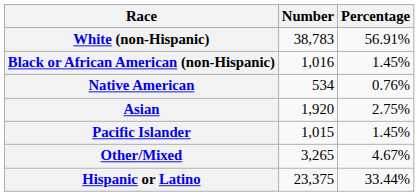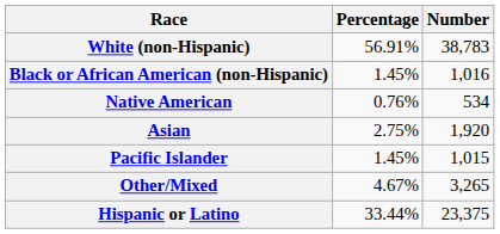columns swapped: Number <-> Percentage
